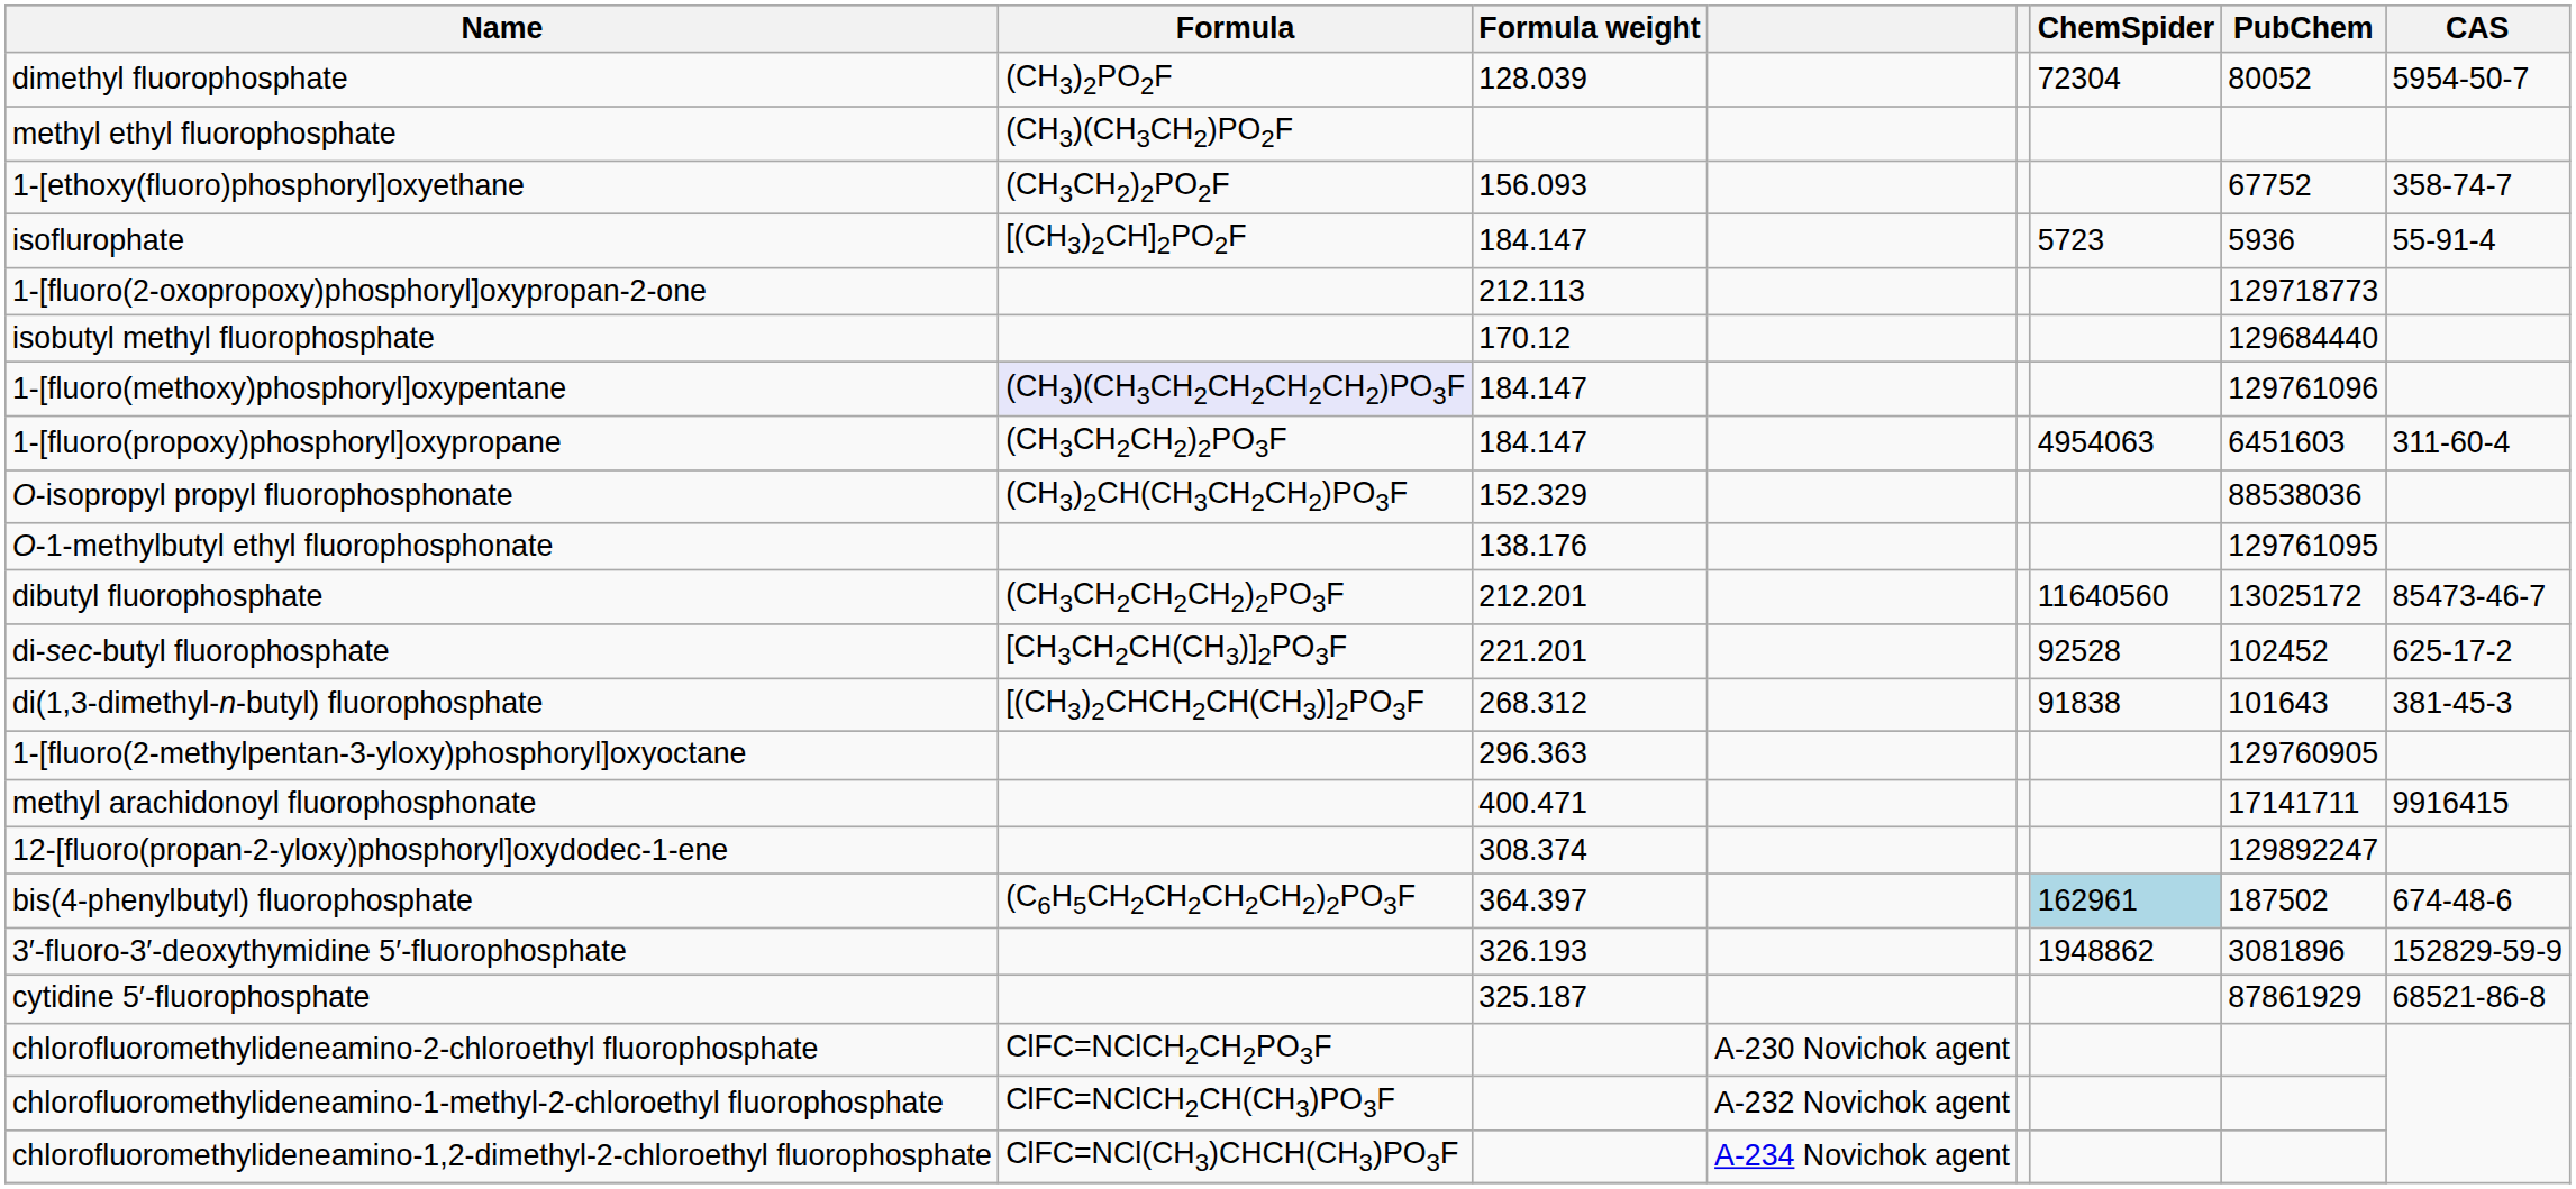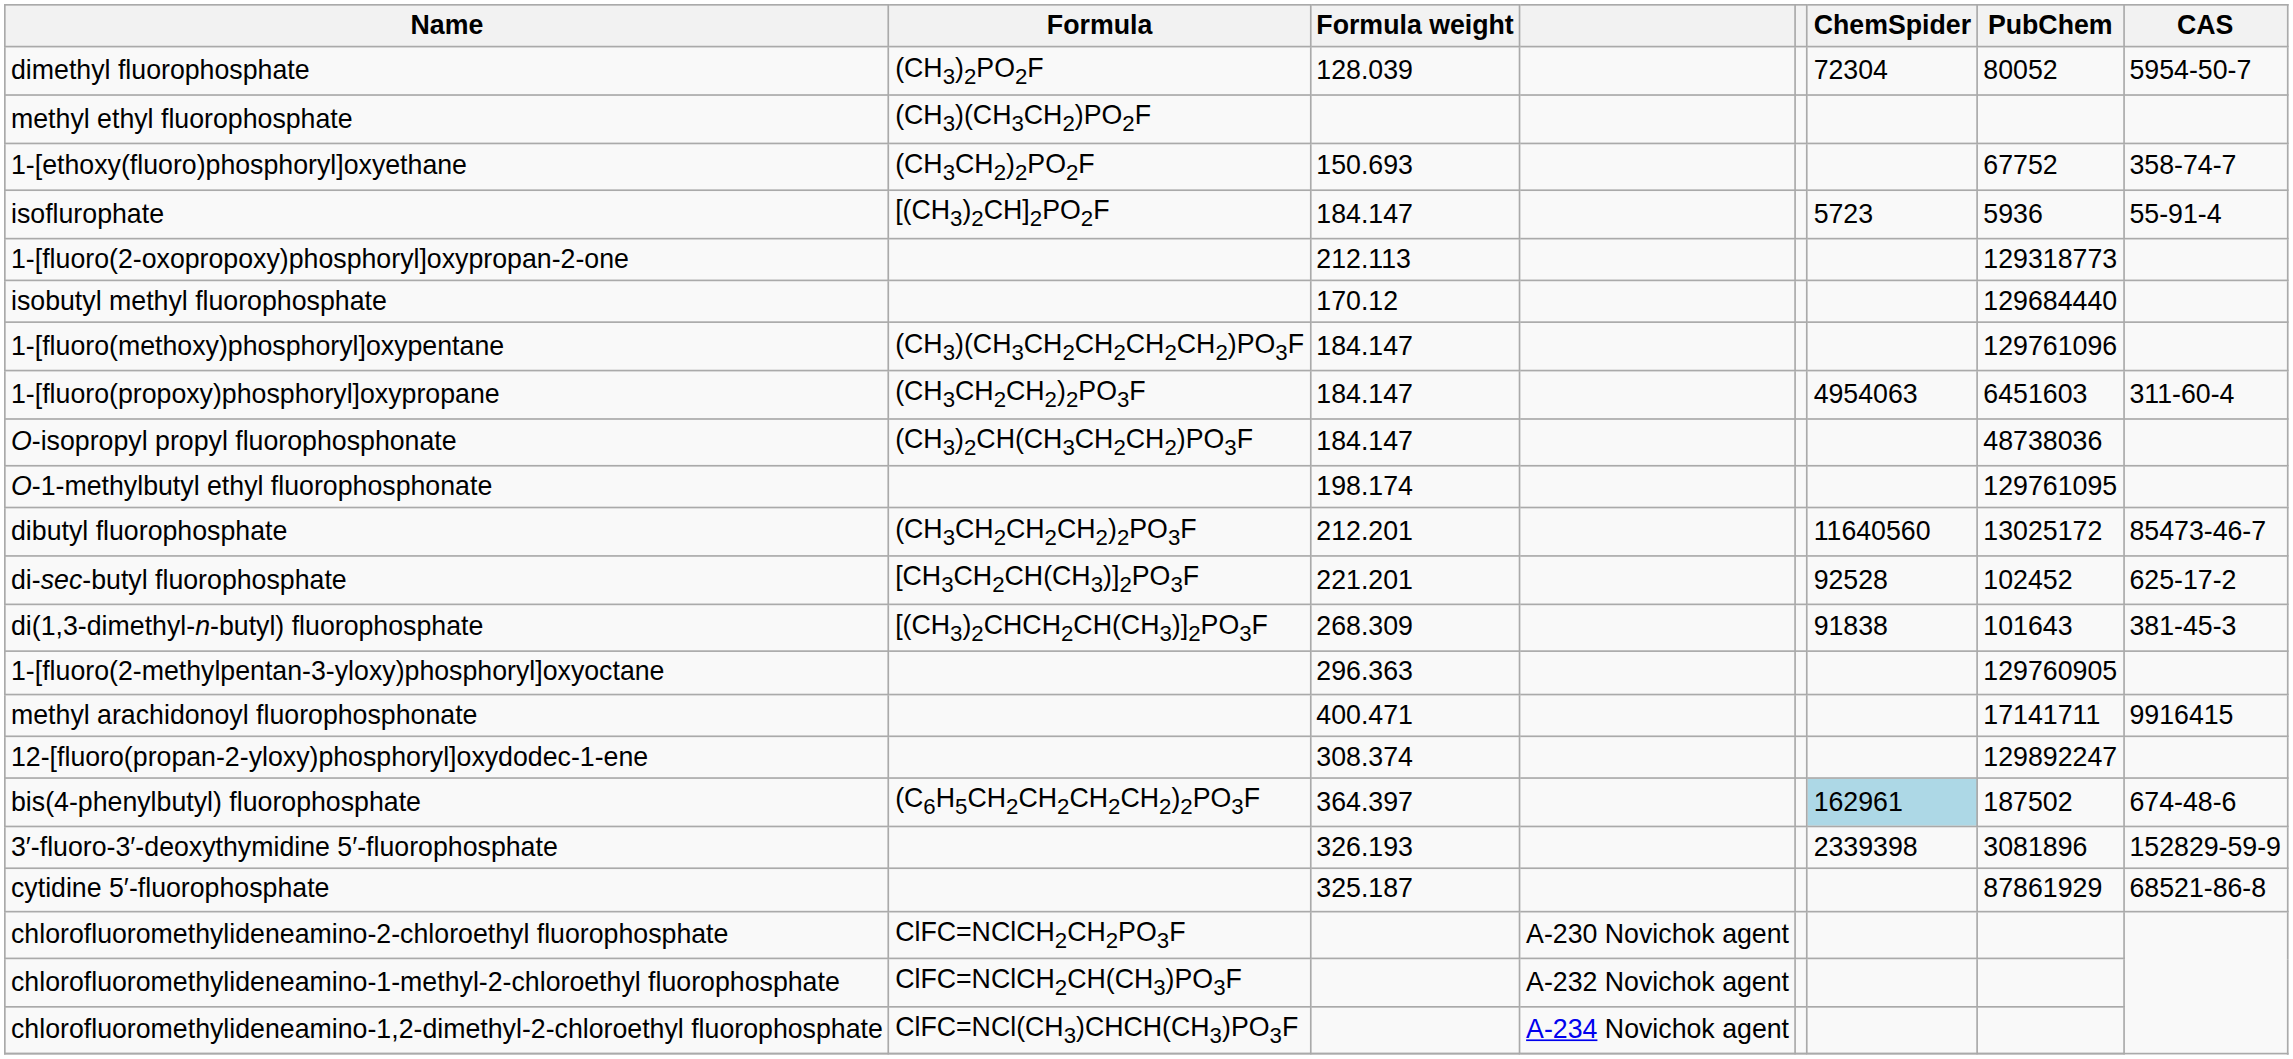1-[ethoxy(fluoro)phosphoryl]oxyethane | Formula weight: 156.093 -> 150.693
1-[fluoro(2-oxopropoxy)phosphoryl]oxypropan-2-one | PubChem: 129718773 -> 129318773
1-[fluoro(methoxy)phosphoryl]oxypentane | Formula: lavender background -> no background
O-isopropyl propyl fluorophosphonate | Formula weight: 152.329 -> 184.147
O-isopropyl propyl fluorophosphonate | PubChem: 88538036 -> 48738036
O-1-methylbutyl ethyl fluorophosphonate | Formula weight: 138.176 -> 198.174
di(1,3-dimethyl-n-butyl) fluorophosphate | Formula weight: 268.312 -> 268.309
3′-fluoro-3′-deoxythymidine 5′-fluorophosphate | ChemSpider: 1948862 -> 2339398
